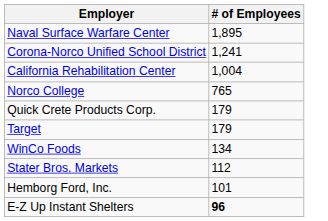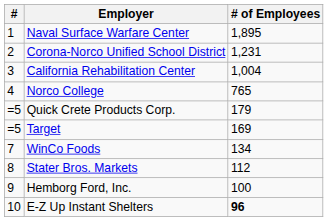+ column: # | 1 | 2 | 3 | 4 | =5 | =5 | 7 | 8 | 9 | 10
Corona-Norco Unified School District | # of Employees: 1,241 -> 1,231
Target | # of Employees: 179 -> 169
Hemborg Ford, Inc. | # of Employees: 101 -> 100
